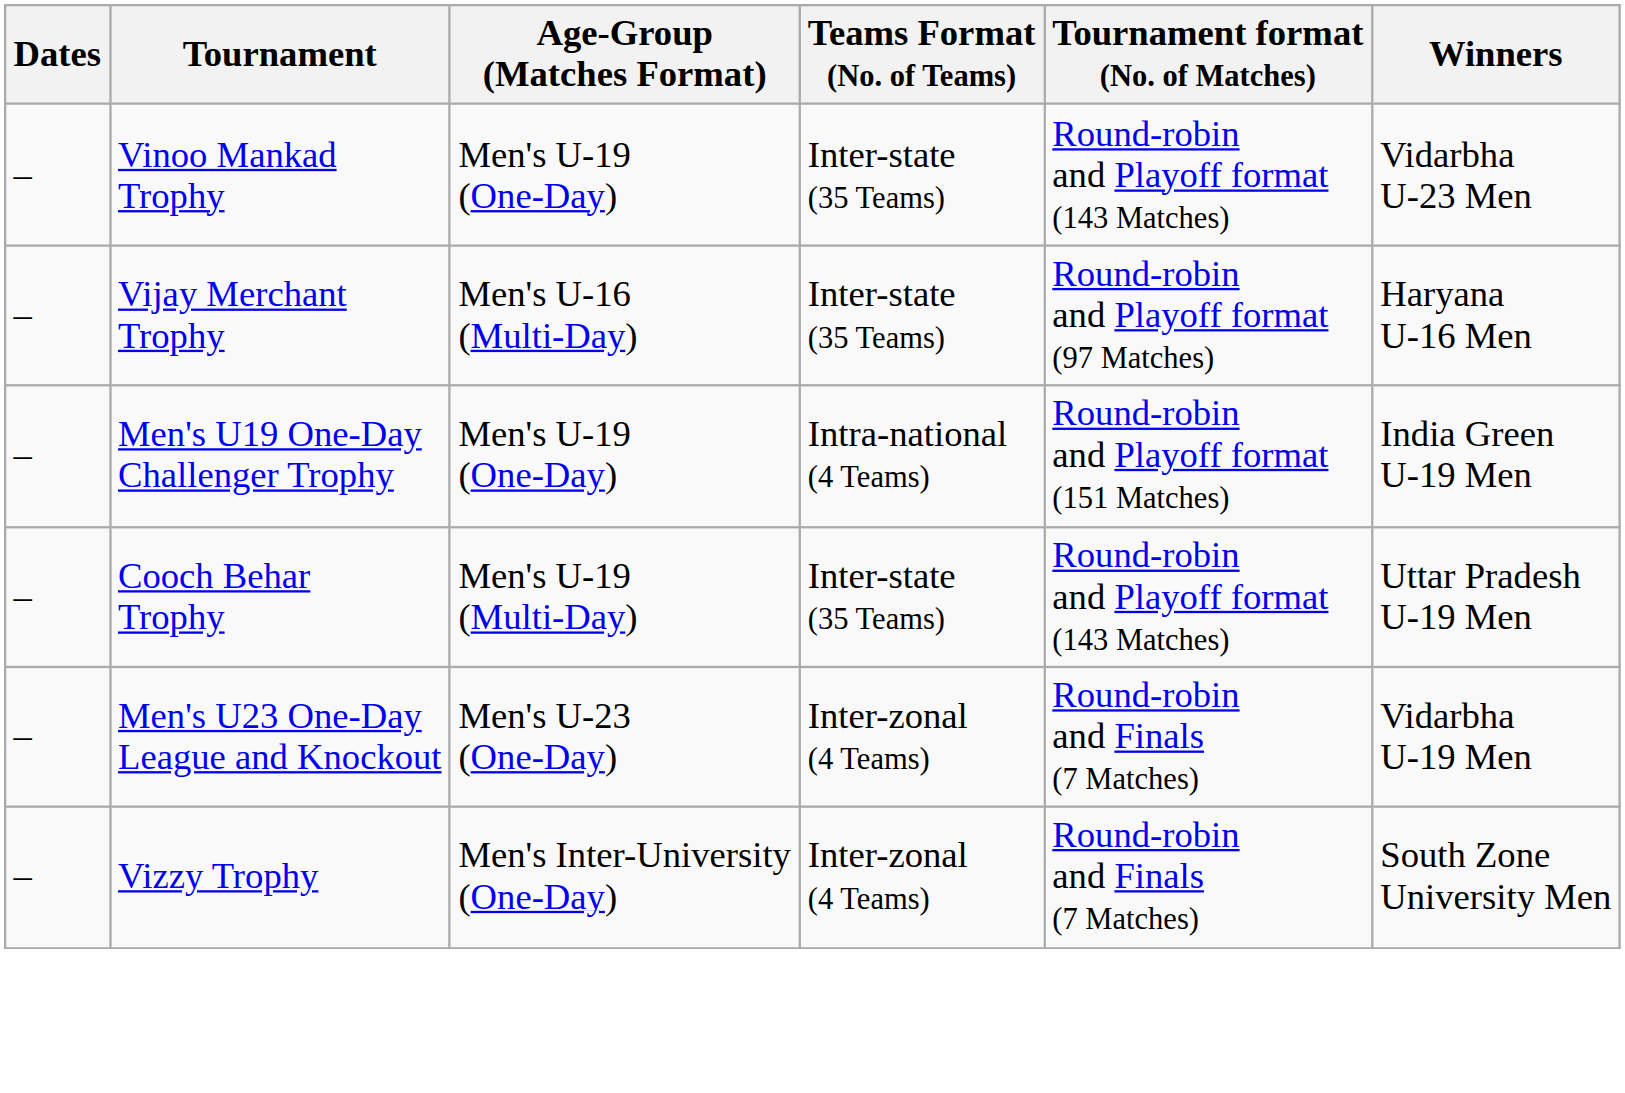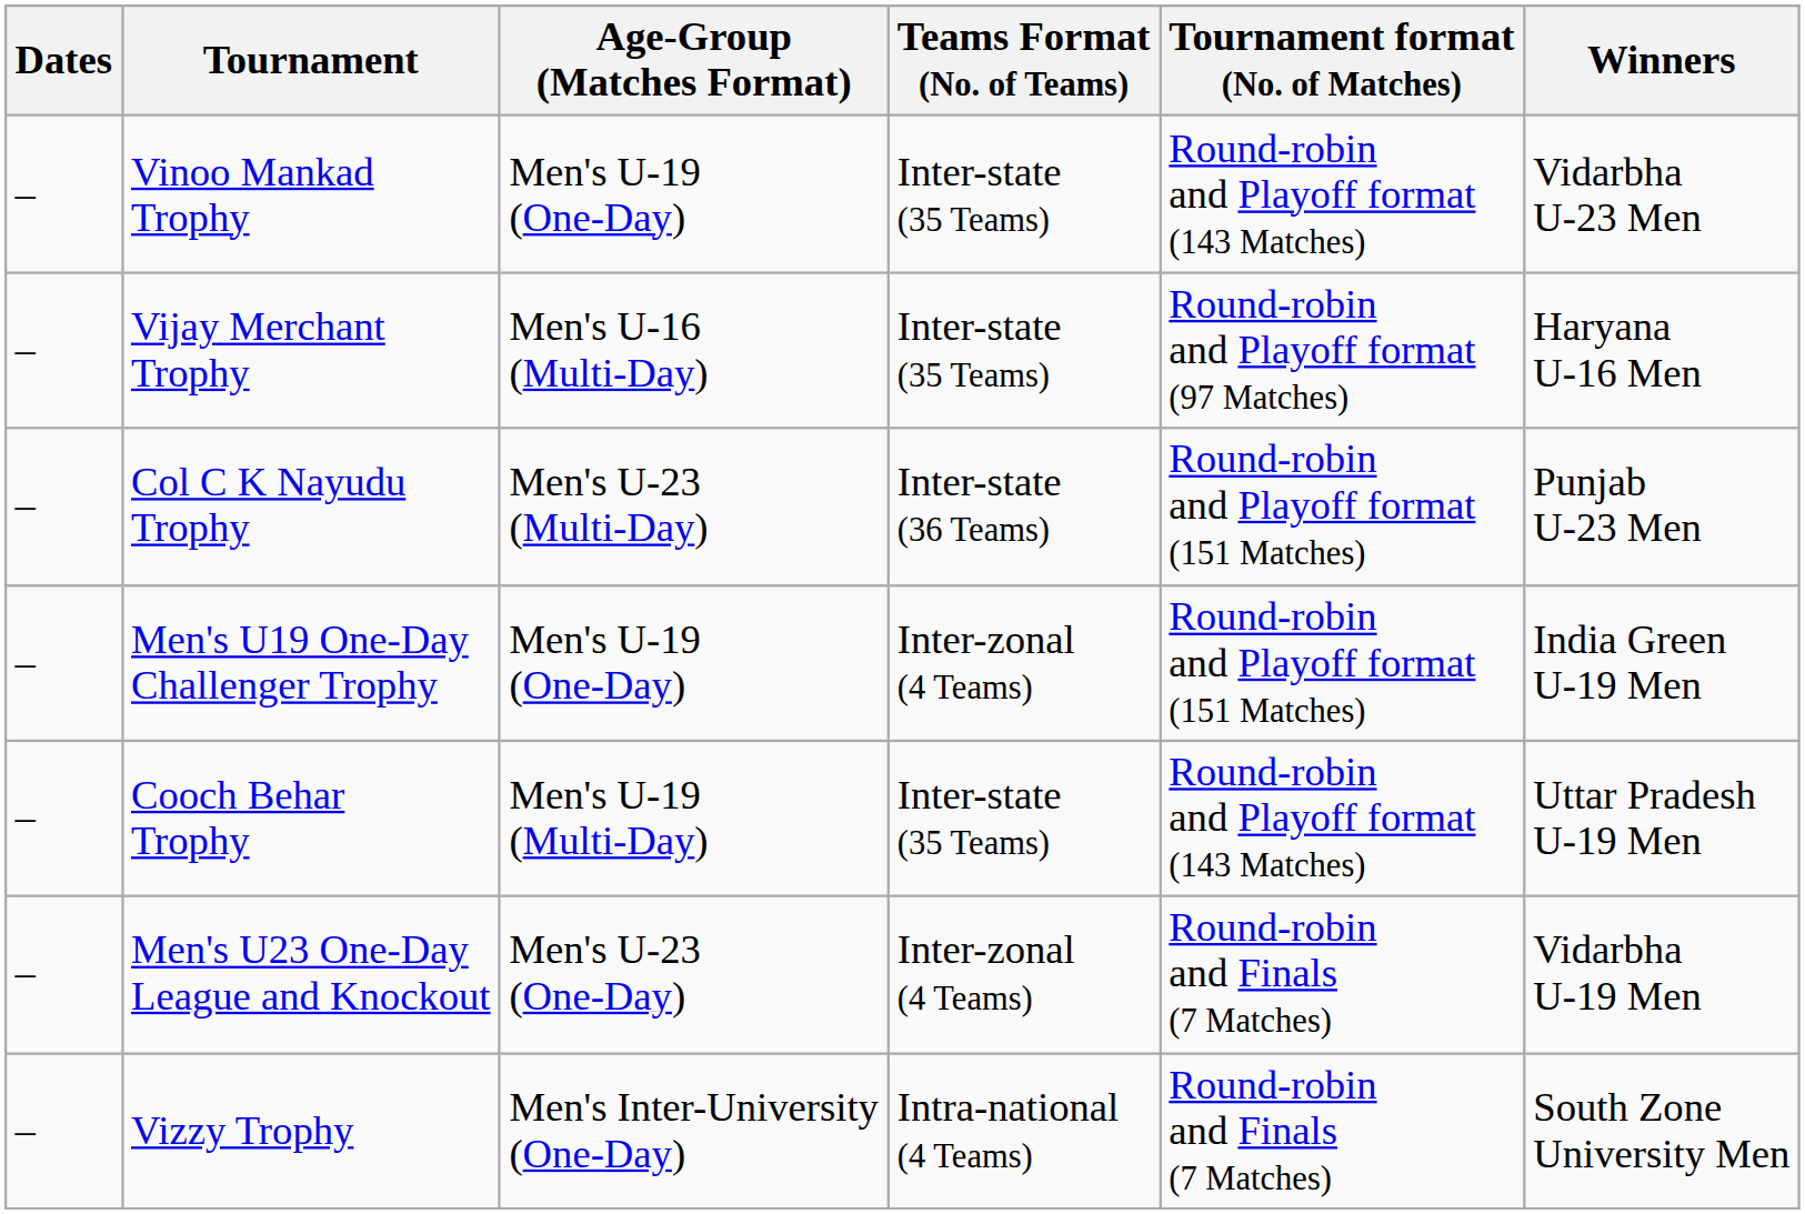+ row: – | Col C K Nayudu Trophy | Men's U-23 (Multi-Day) | Inter-state (36 Teams) | Round-robin and Playoff format (151 Matches) | Punjab U-23 Men
Men's U19 One-Day Challenger Trophy | Teams Format (No. of Teams): Intra-national (4 Teams) -> Inter-zonal (4 Teams)
Vizzy Trophy | Teams Format (No. of Teams): Inter-zonal (4 Teams) -> Intra-national (4 Teams)
